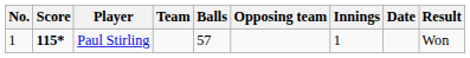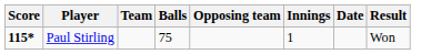- column: No. | 1
Paul Stirling | Balls: 57 -> 75
